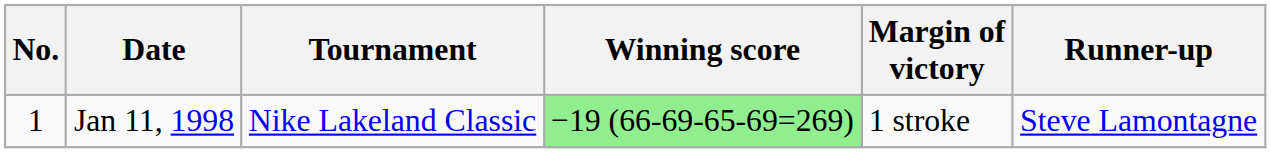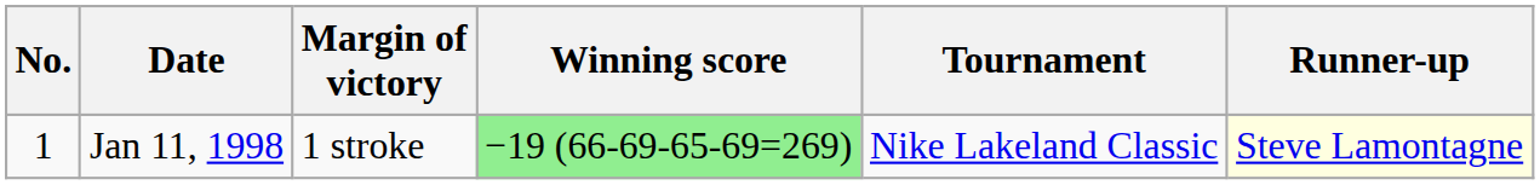columns swapped: Tournament <-> Margin of victory
Jan 11, 1998 | Runner-up: no background -> lightyellow background
